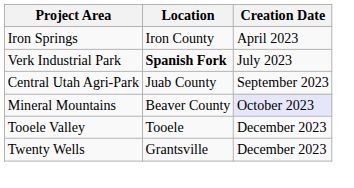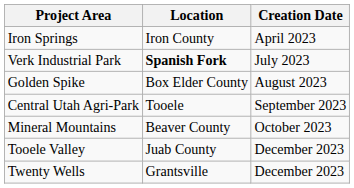+ row: Golden Spike | Box Elder County | August 2023
Central Utah Agri-Park | Location: Juab County -> Tooele
Mineral Mountains | Creation Date: lavender background -> no background
Tooele Valley | Location: Tooele -> Juab County
